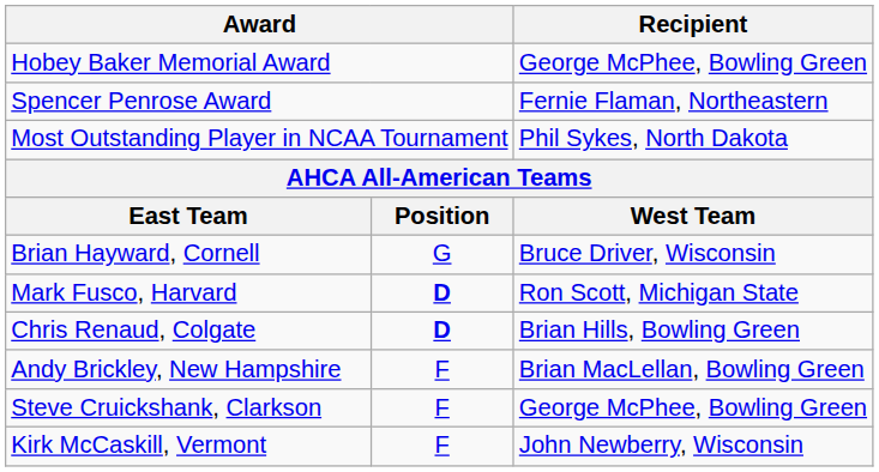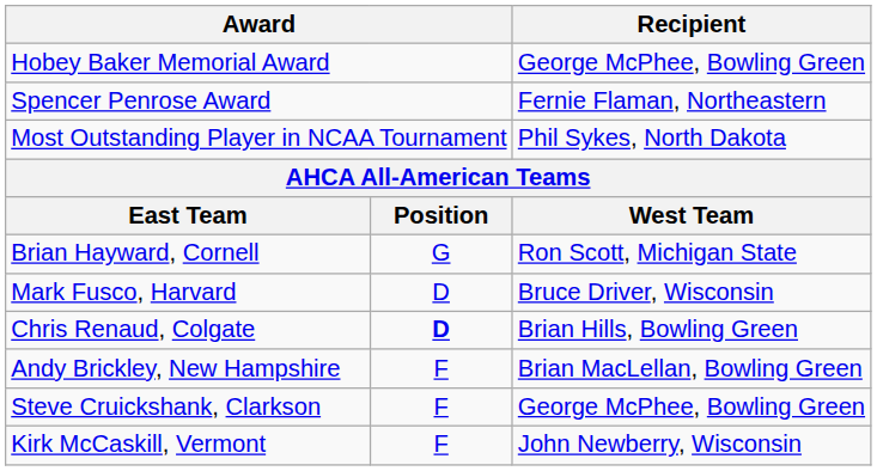Brian Hayward, Cornell | Recipient: Bruce Driver, Wisconsin -> Ron Scott, Michigan State
Mark Fusco, Harvard | column 2: bold -> normal
Mark Fusco, Harvard | Recipient: Ron Scott, Michigan State -> Bruce Driver, Wisconsin
